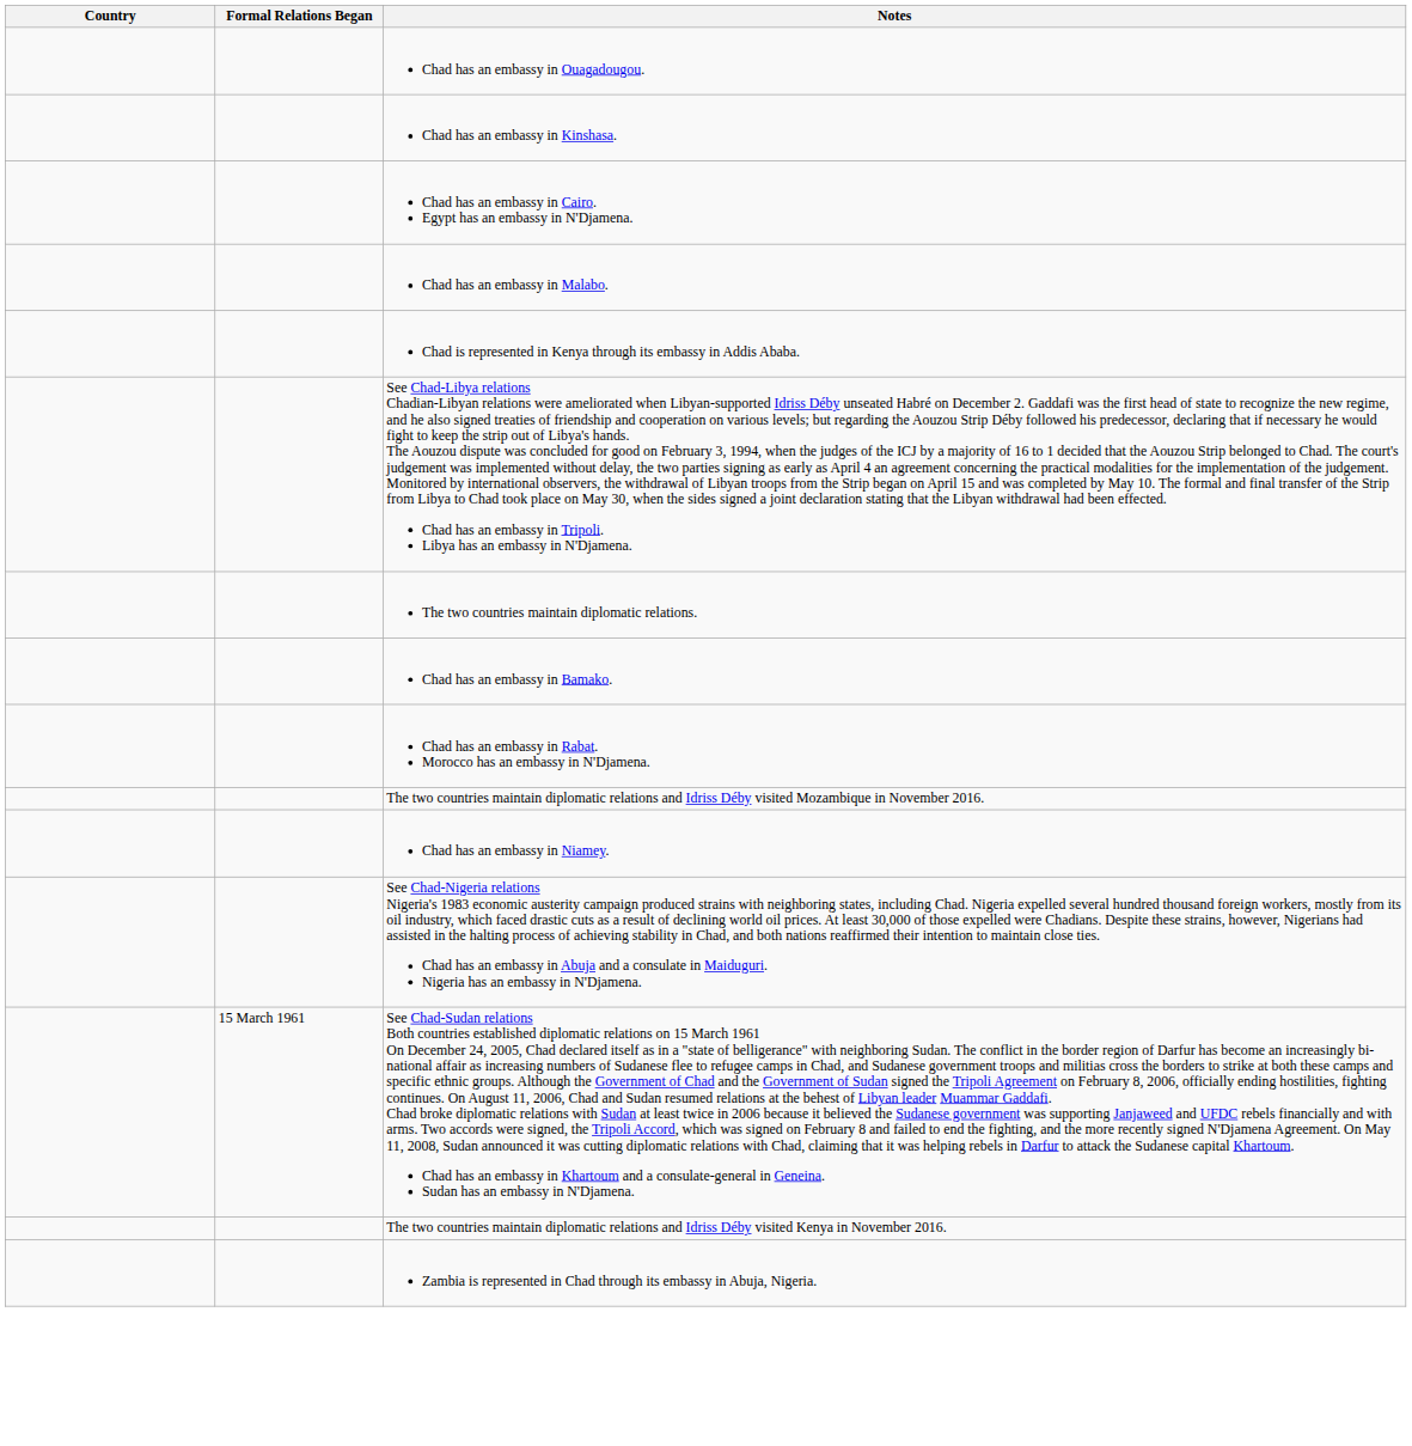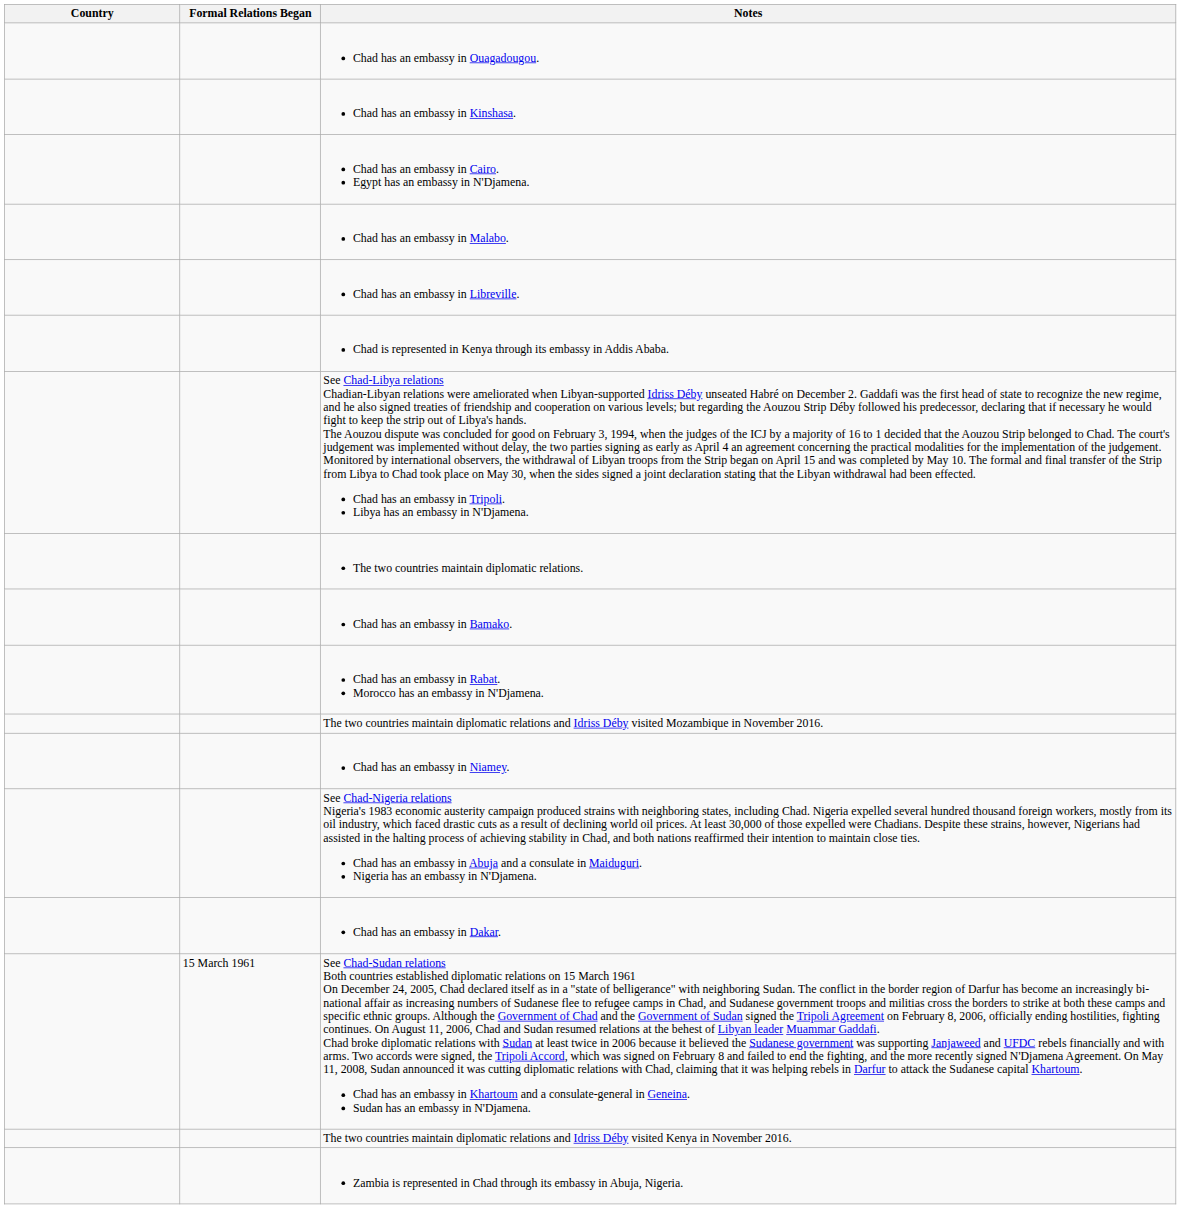+ row: Chad has an embassy in Libreville.
+ row: Chad has an embassy in Dakar.
